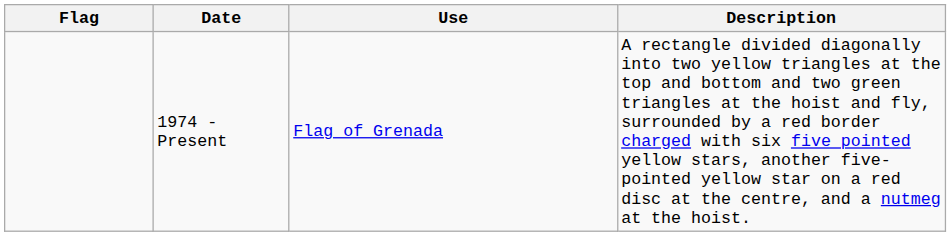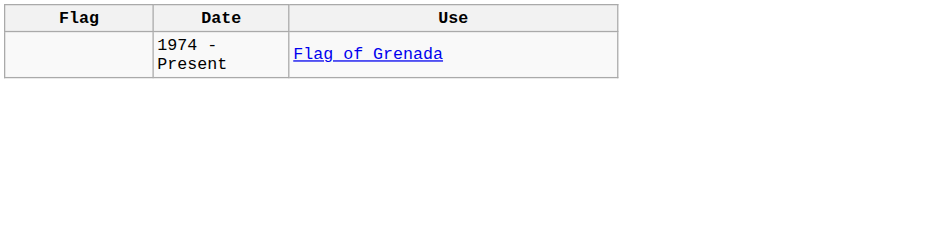- column: Description | A rectangle divided diagonally into two yellow triangles at the top and bottom and two green triangles at the hoist and fly, surrounded by a red border charged with six five pointed yellow stars, another five-pointed yellow star on a red disc at the centre, and a nutmeg at the hoist.
